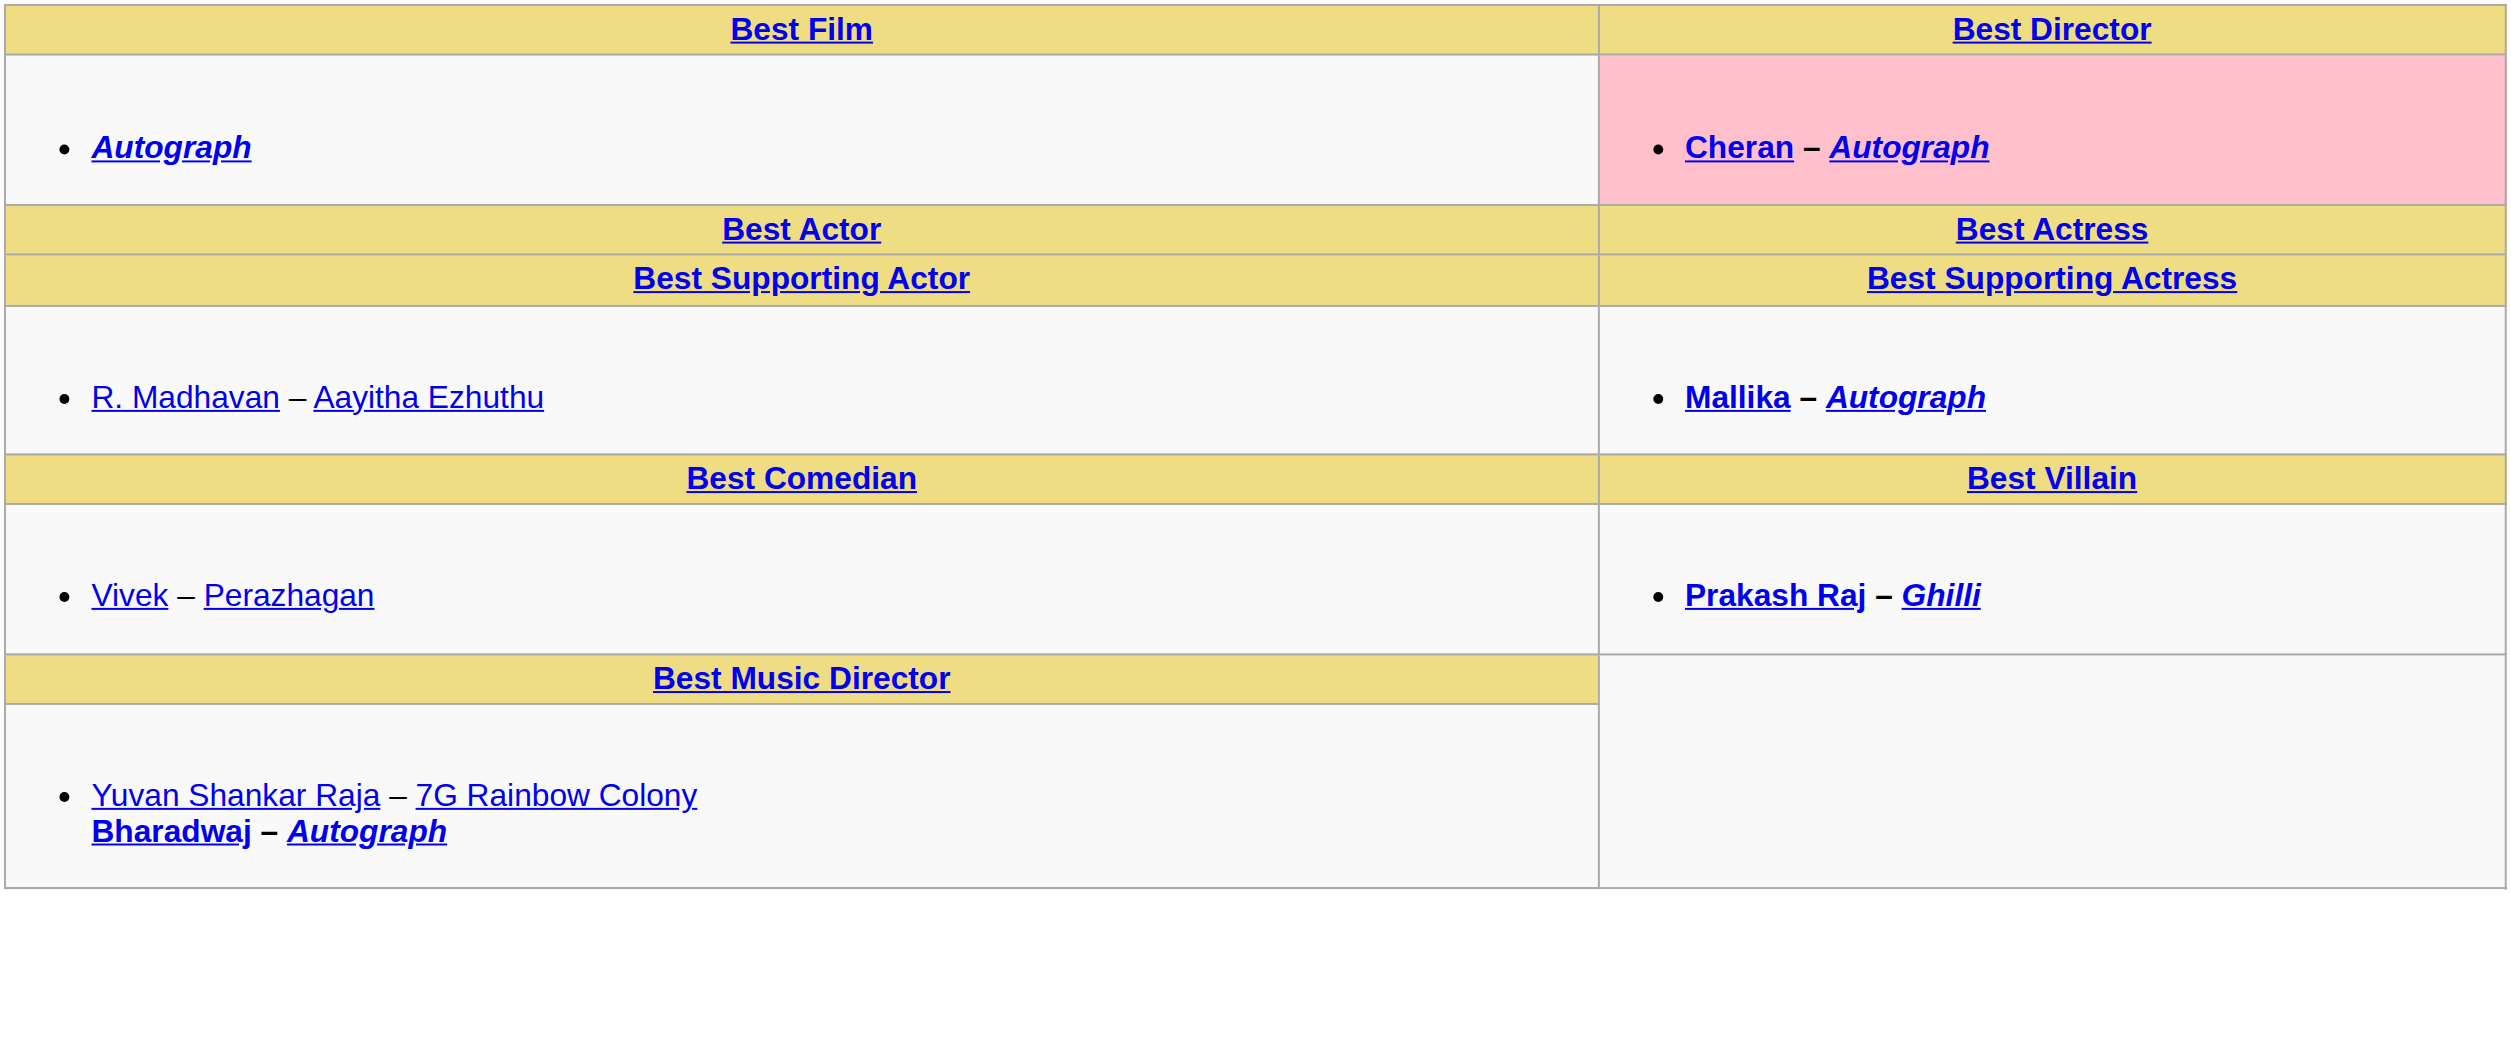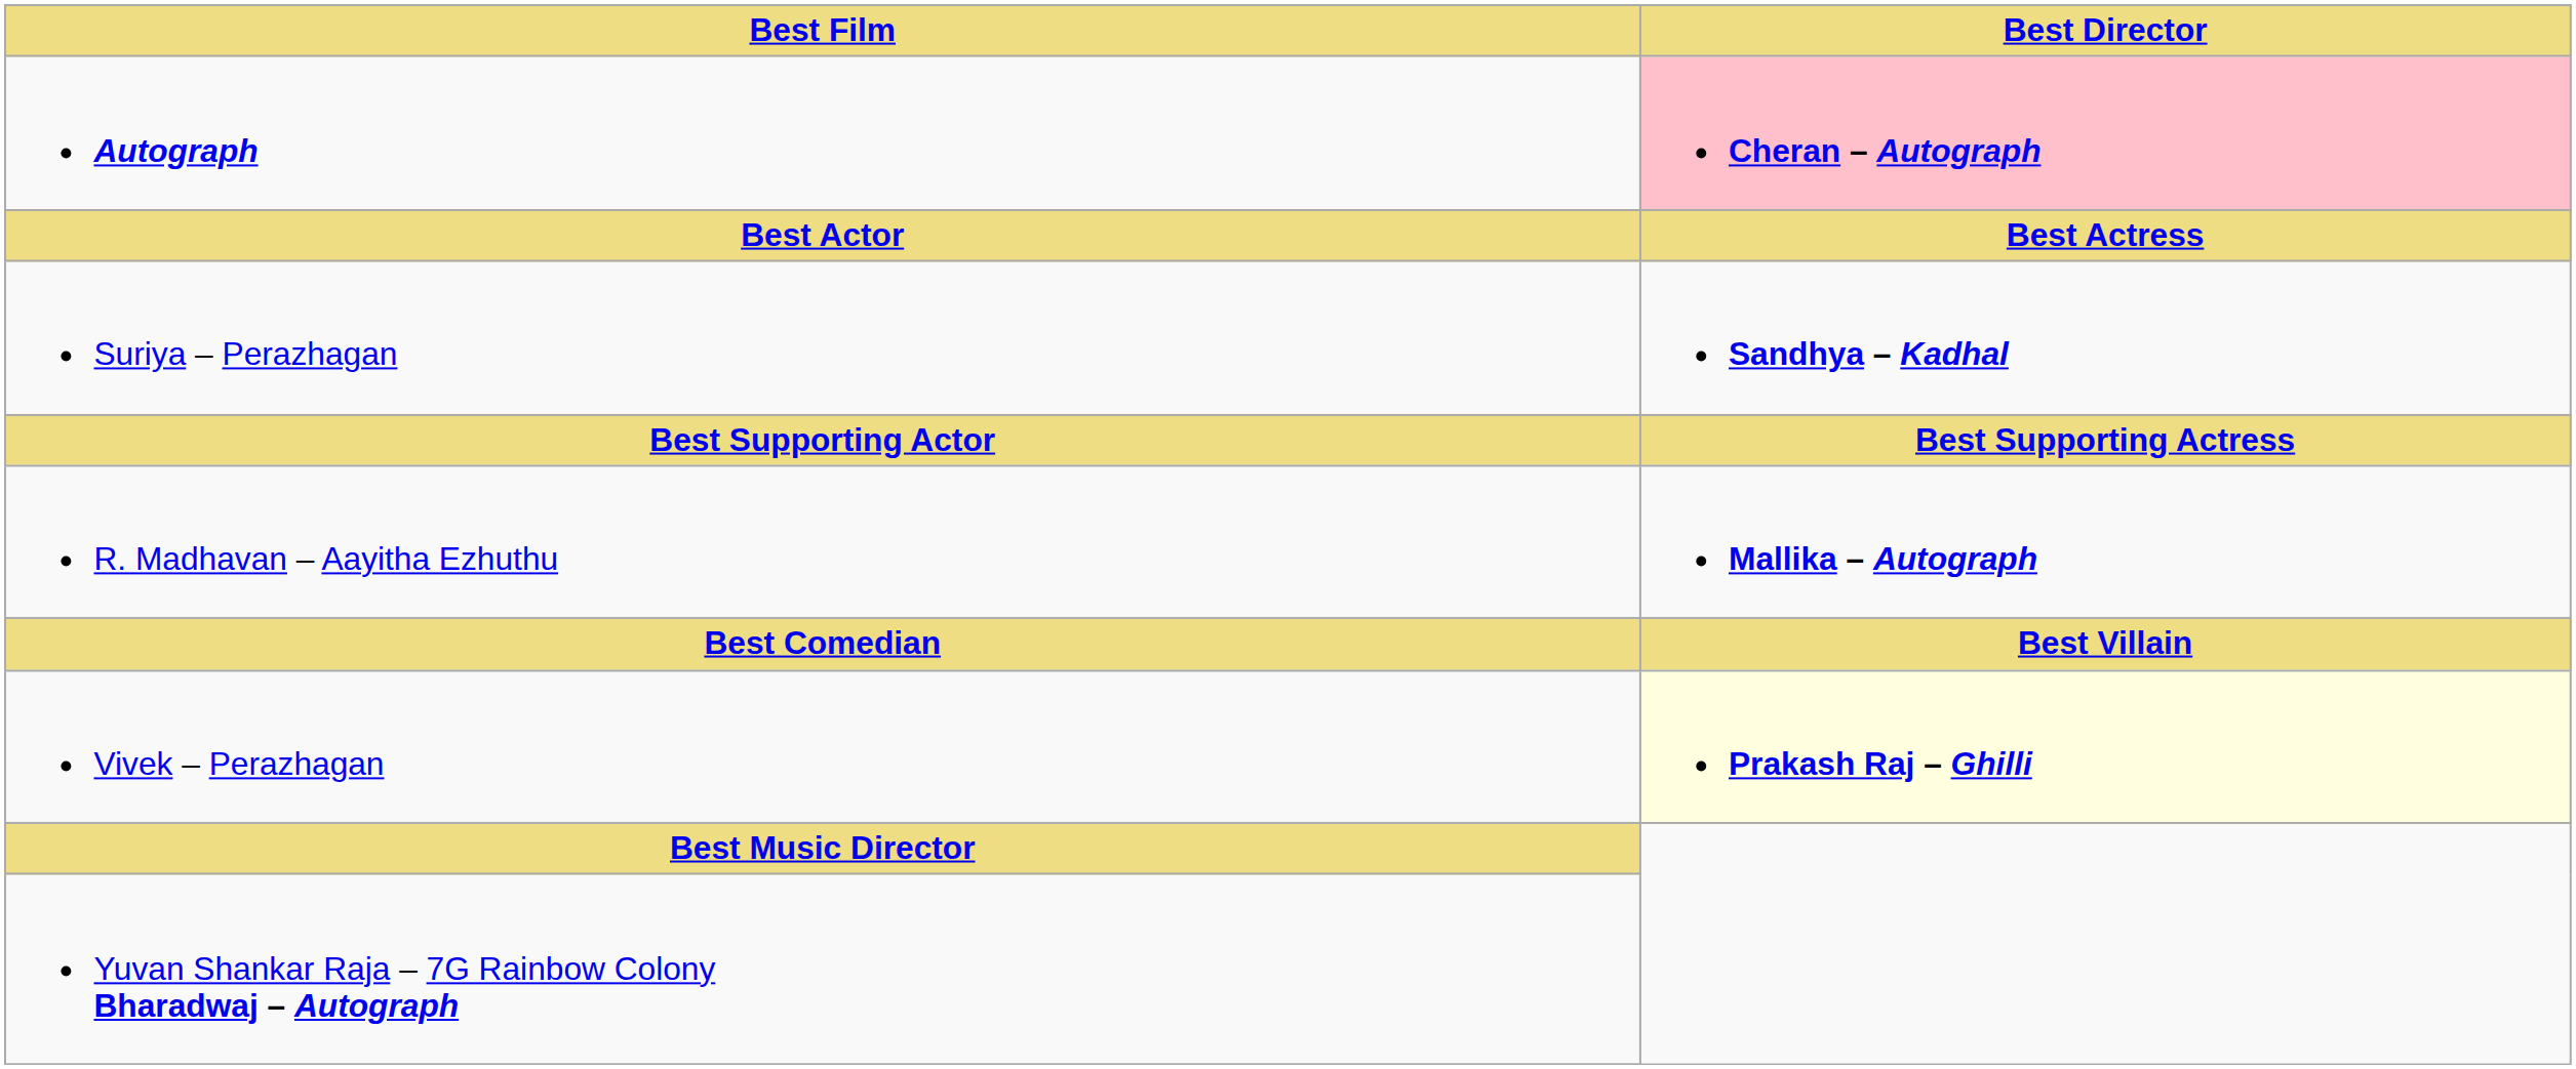+ row: Suriya – Perazhagan | Sandhya – Kadhal
Vivek – Perazhagan | Best Director: no background -> lightyellow background
